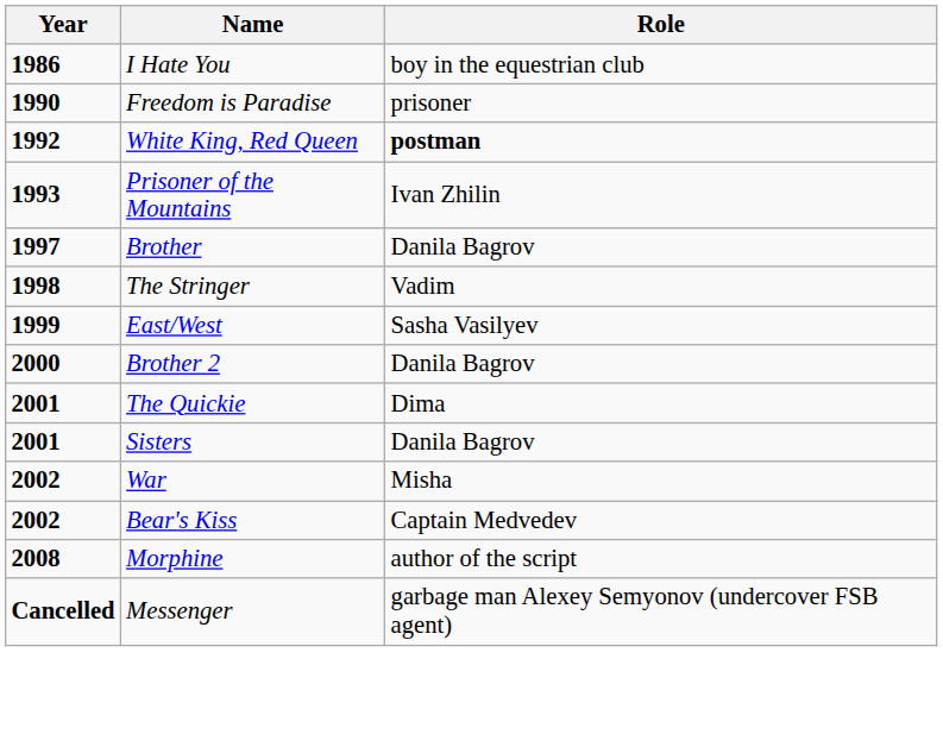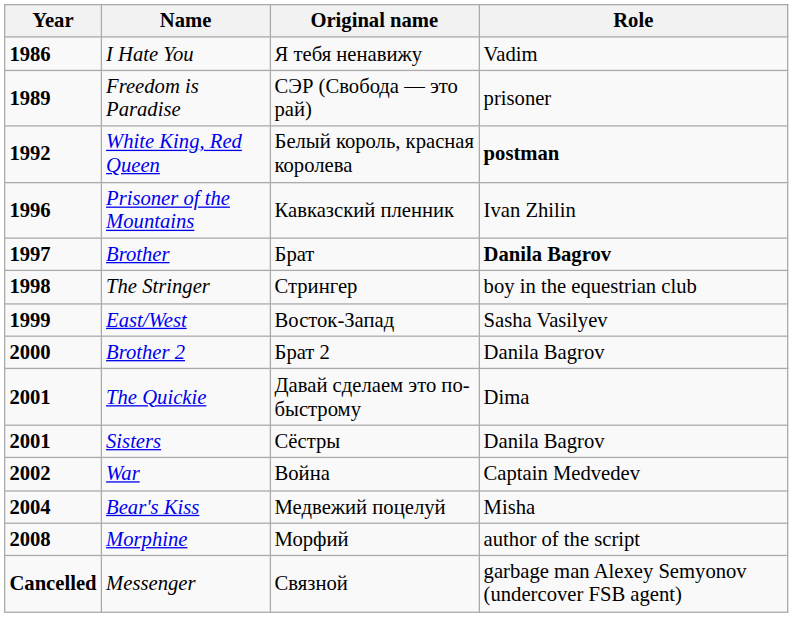+ column: Original name | Я тебя ненавижу | СЭР (Свобода — это рай) | Белый король, красная королева | Кавказский пленник | Брат | Стрингер | Восток-Запад | Брат 2 | Давай сделаем это по-быстрому | Сёстры | Война | Медвежий поцелуй | Морфий | Связной
I Hate You | Role: boy in the equestrian club -> Vadim
Freedom is Paradise | Year: 1990 -> 1989
Prisoner of the Mountains | Year: 1993 -> 1996
Brother | Role: normal -> bold
The Stringer | Role: Vadim -> boy in the equestrian club
War | Role: Misha -> Captain Medvedev
Bear's Kiss | Year: 2002 -> 2004
Bear's Kiss | Role: Captain Medvedev -> Misha
